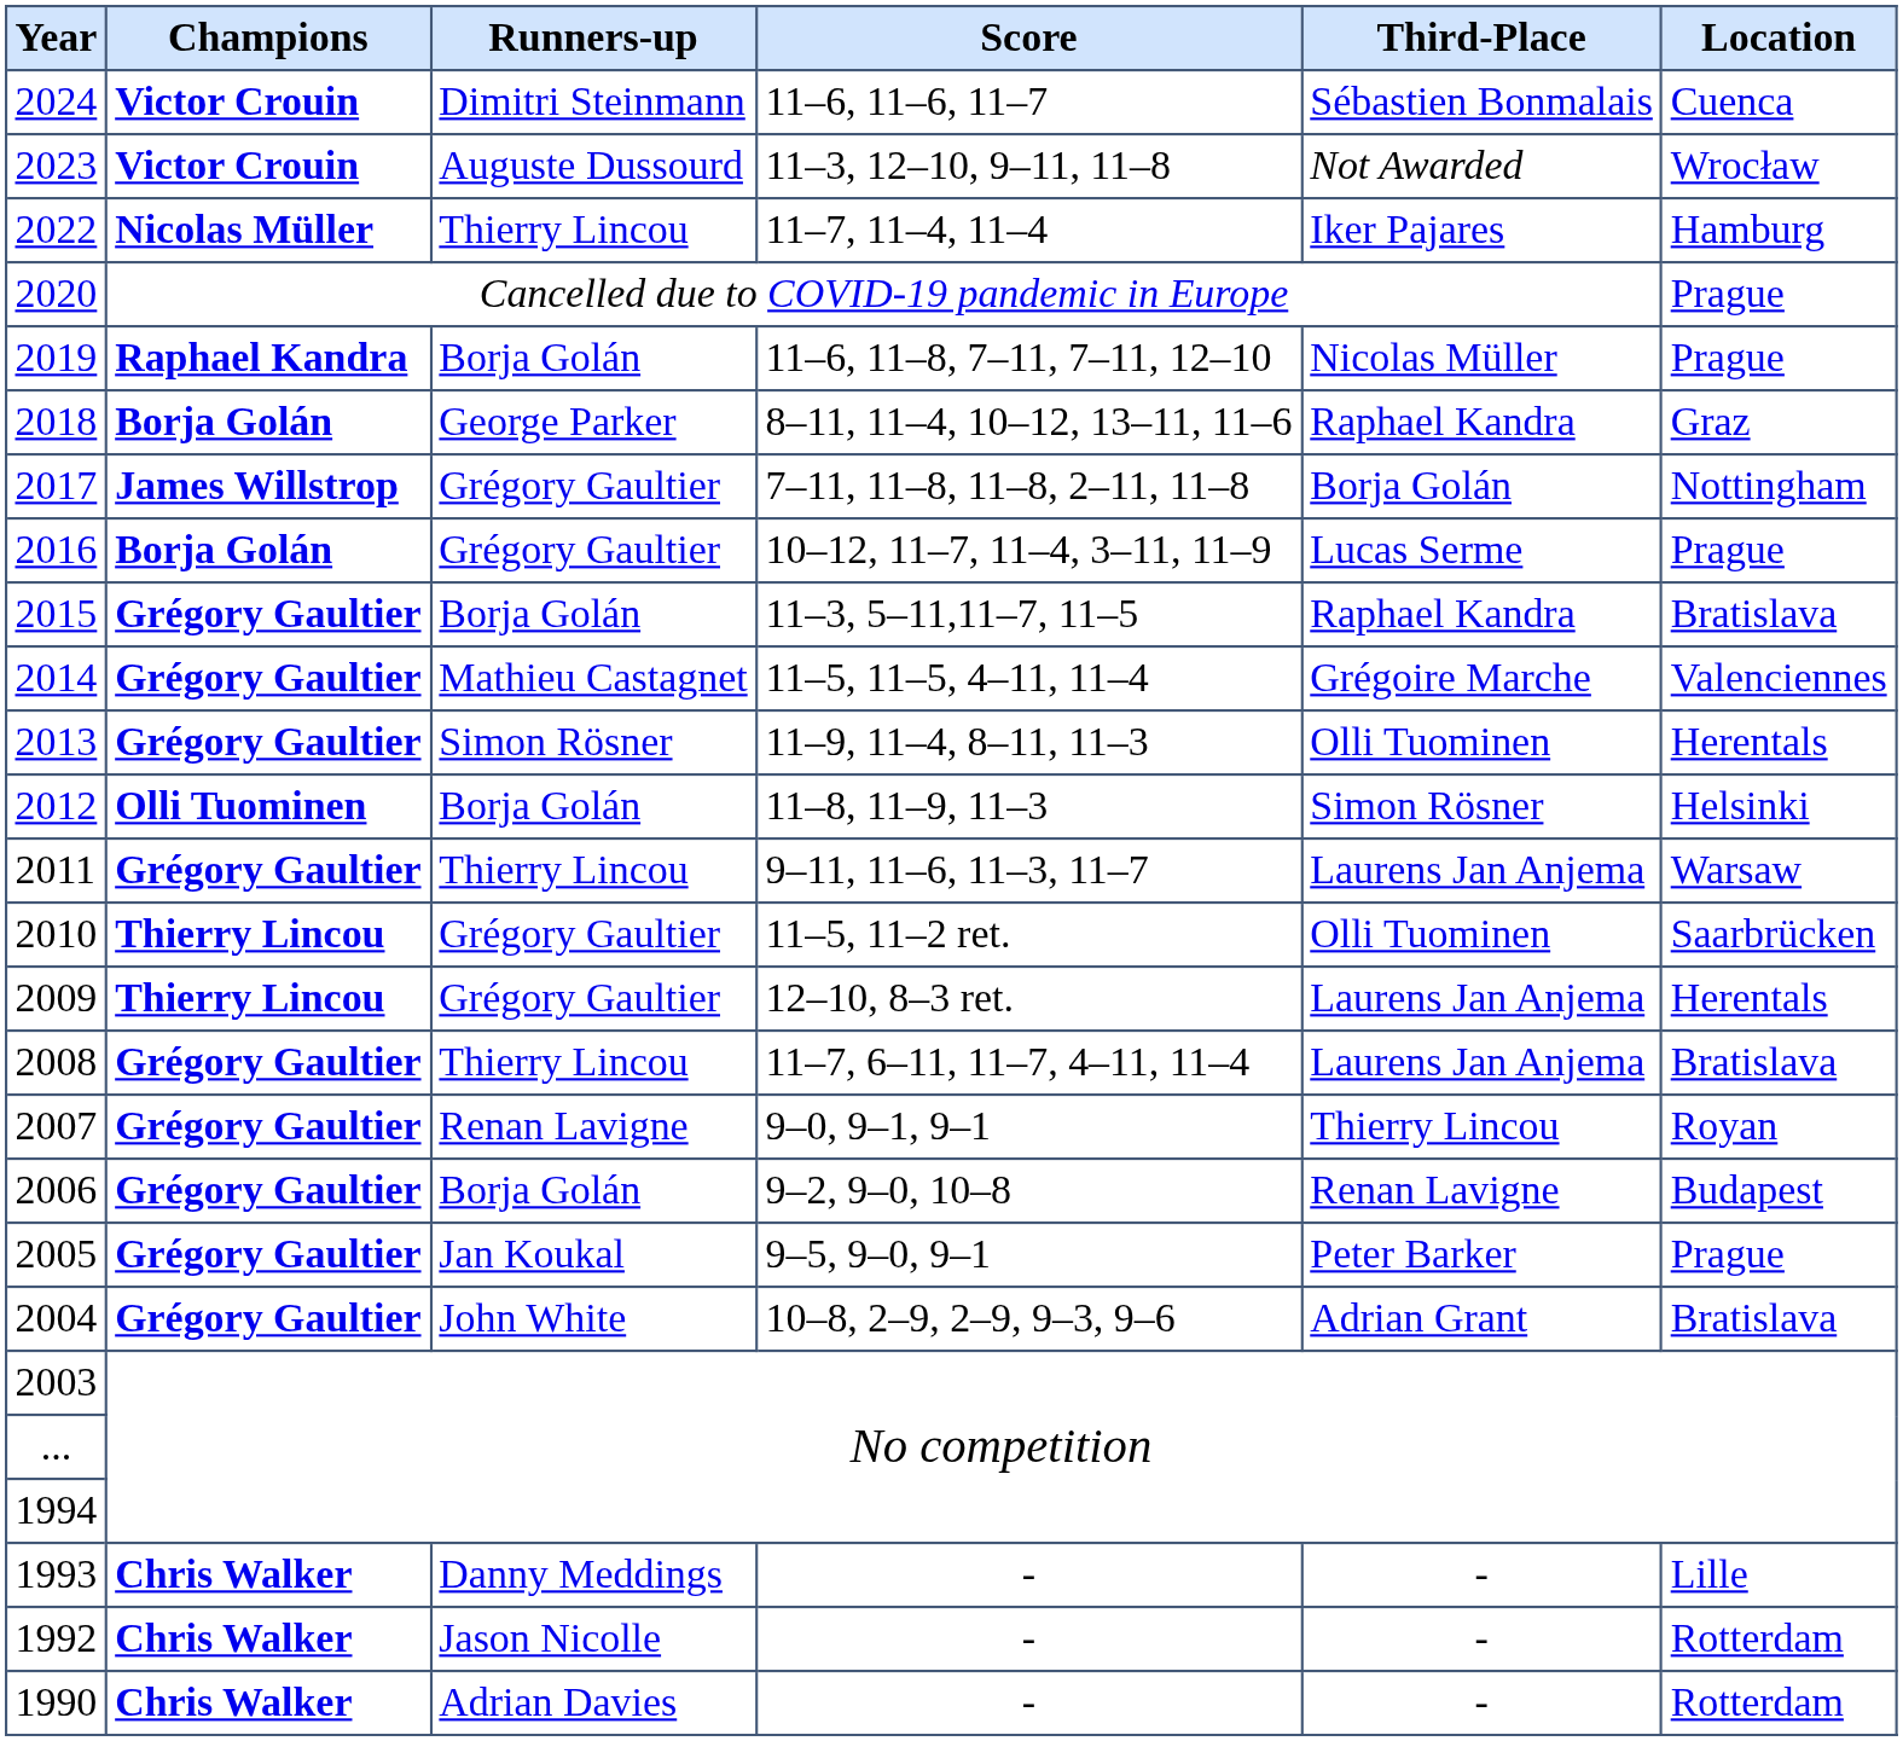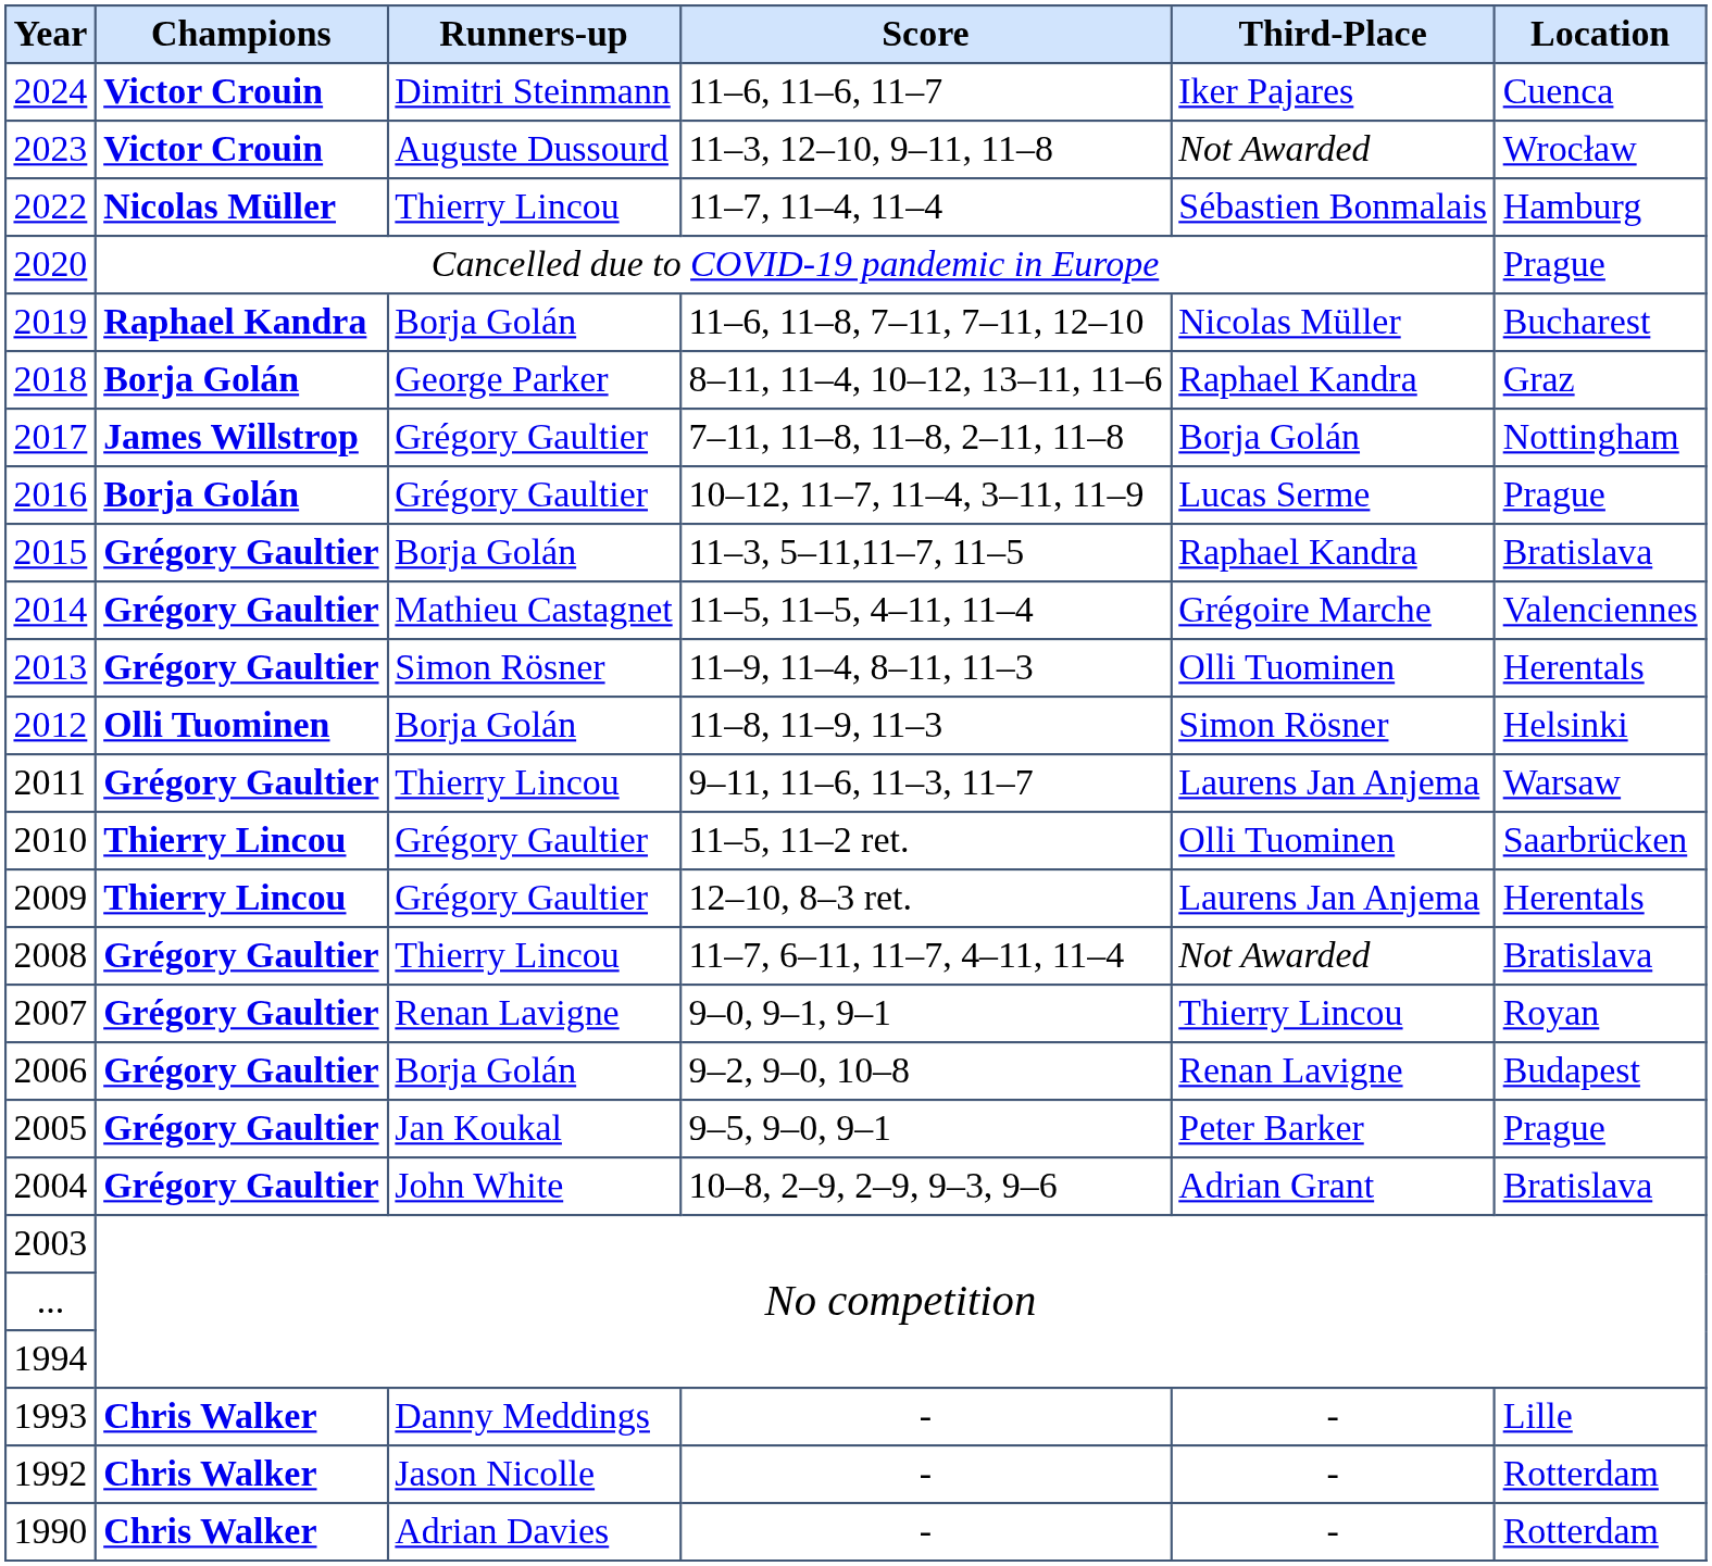2024 | Third-Place: Sébastien Bonmalais -> Iker Pajares
2022 | Third-Place: Iker Pajares -> Sébastien Bonmalais
2019 | Location: Prague -> Bucharest
2008 | Third-Place: Laurens Jan Anjema -> Not Awarded
